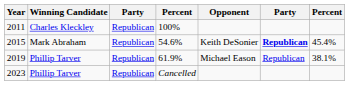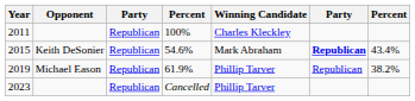columns swapped: Winning Candidate <-> Opponent
2015 | column 7: 45.4% -> 43.4%
2019 | column 7: 38.1% -> 38.2%
